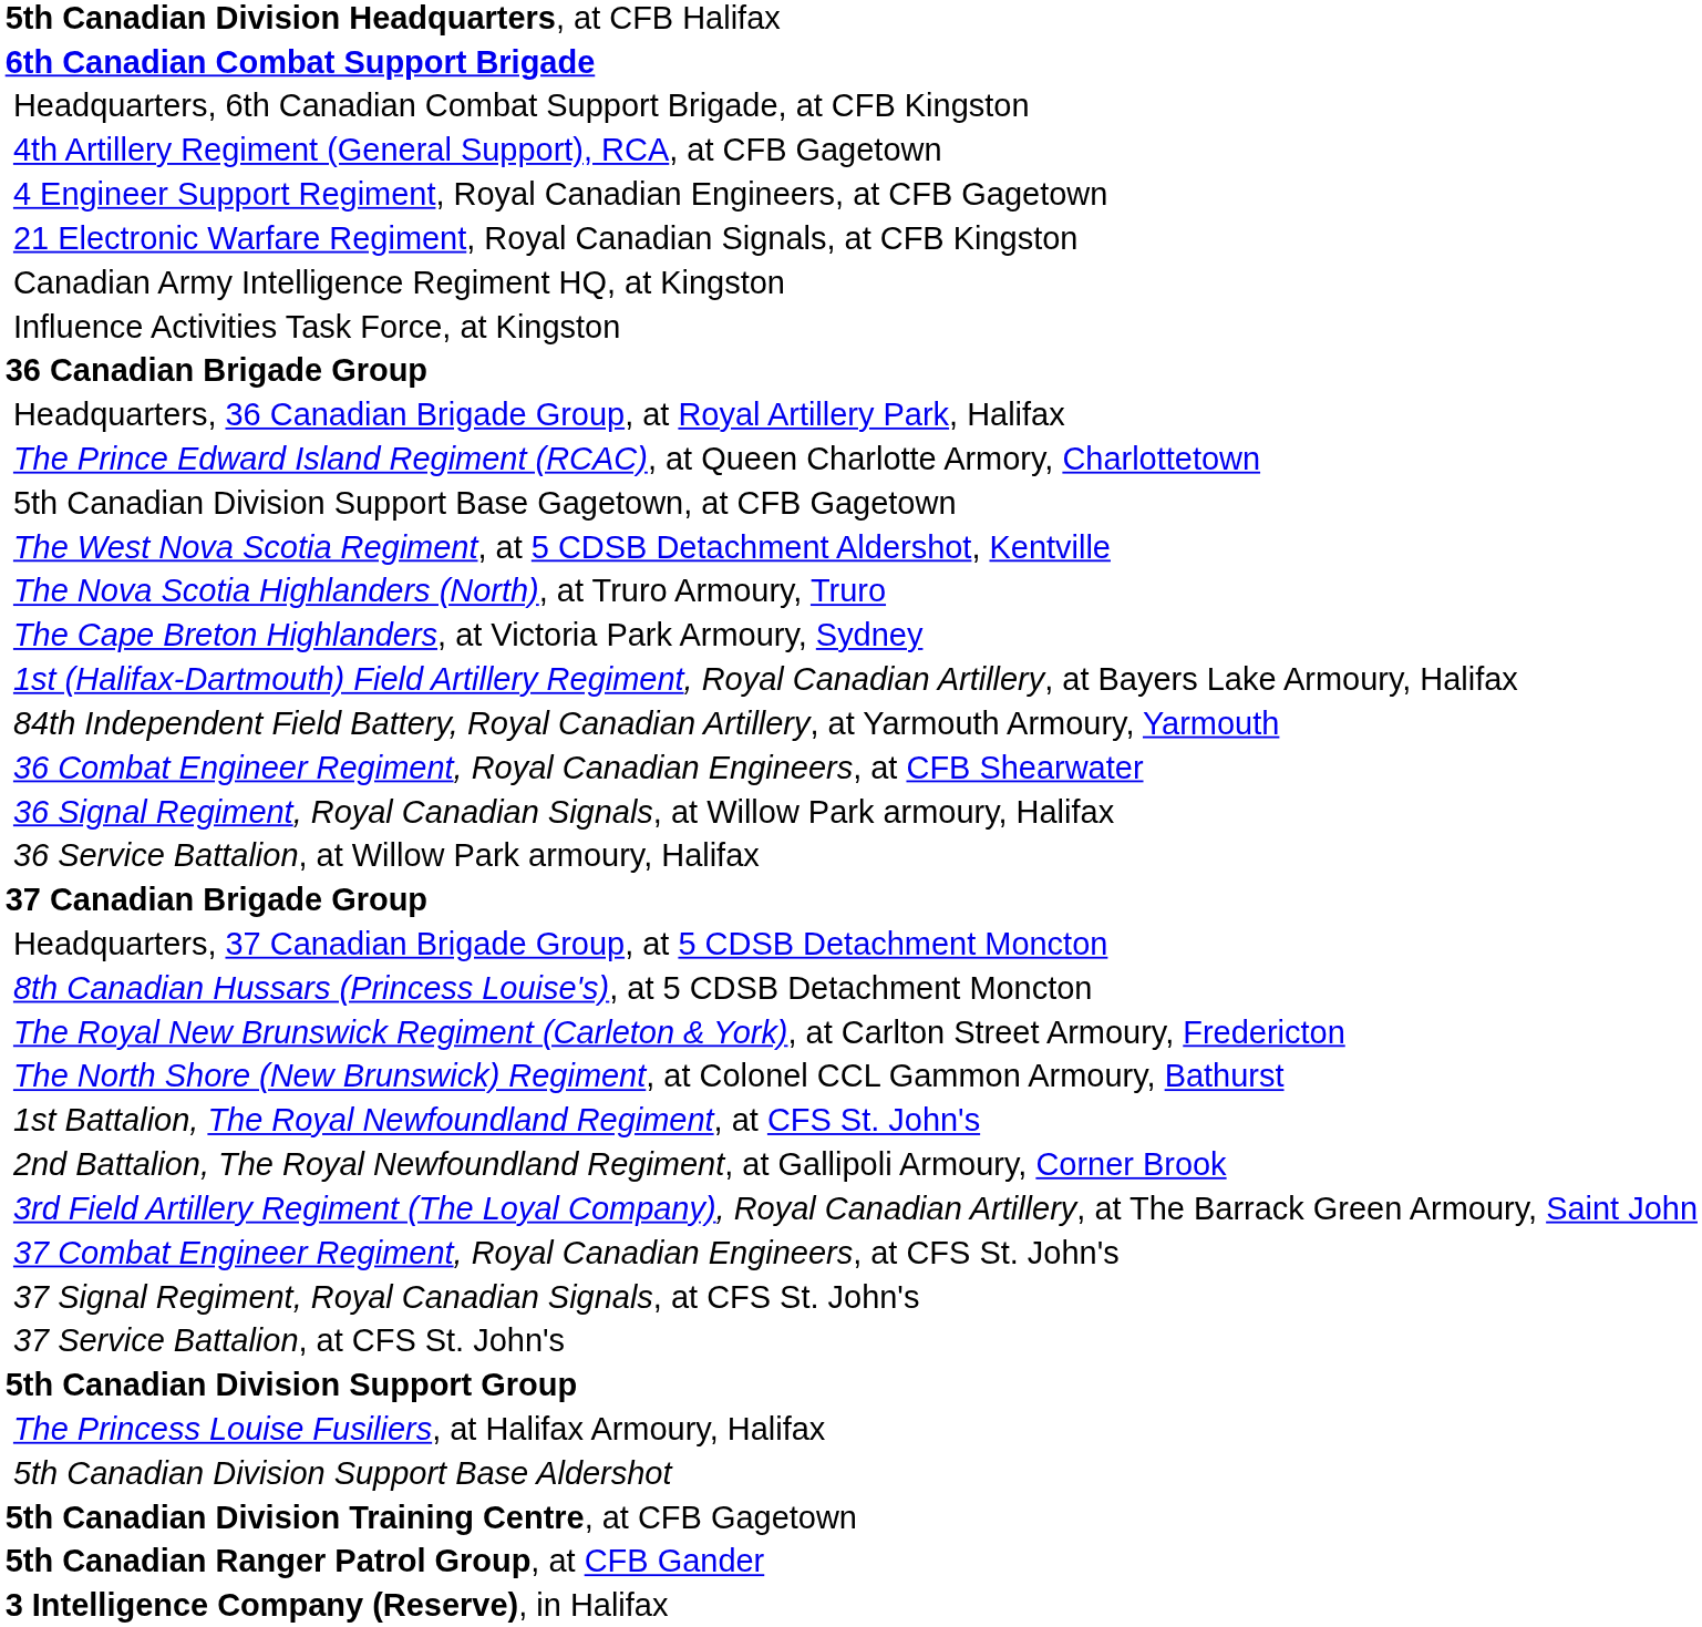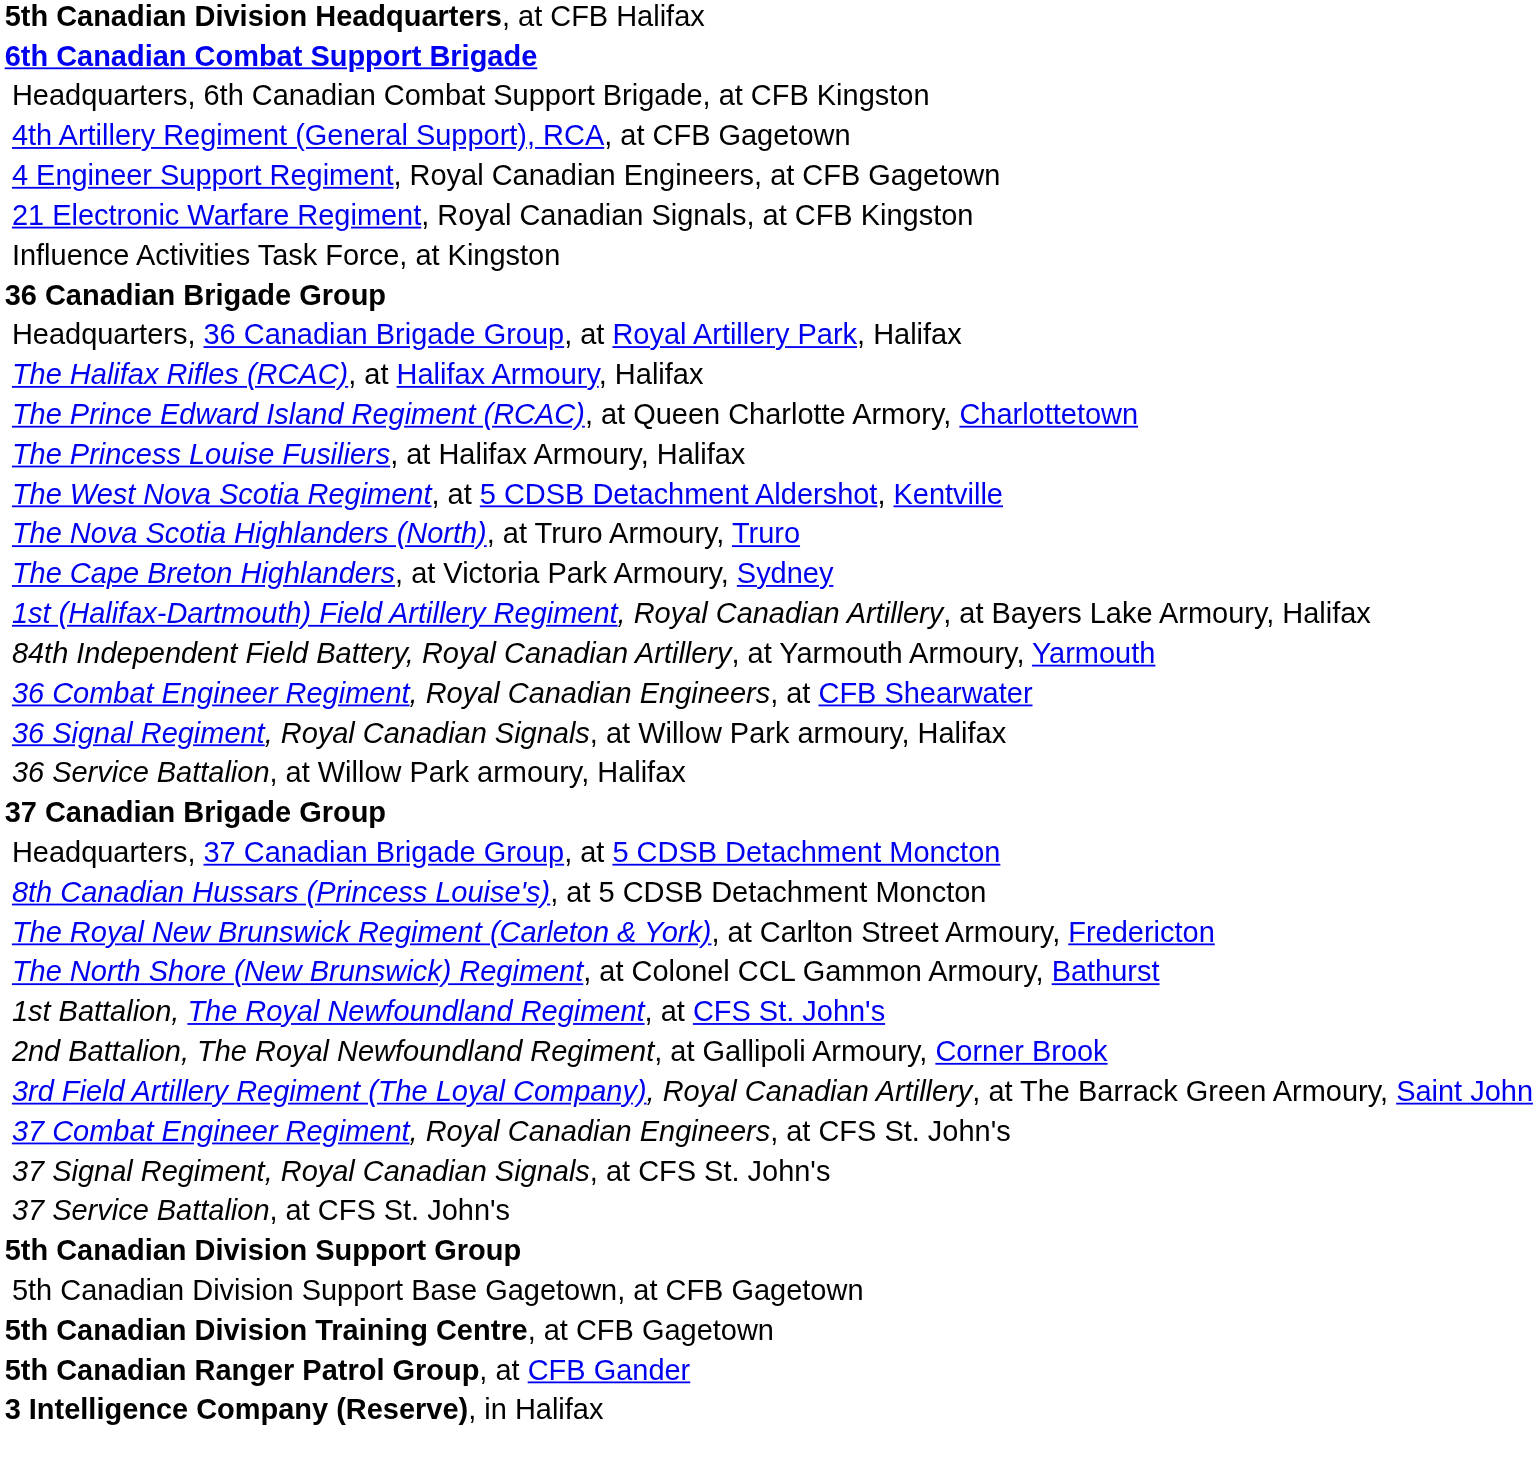- row: Canadian Army Intelligence Regiment HQ, at Kingston
+ row: The Halifax Rifles (RCAC), at Halifax Armoury, Halifax
rows swapped: The Princess Louise Fusiliers, at Halifax Armoury, Halifax <-> 5th Canadian Division Support Base Gagetown, at CFB Gagetown
- row: 5th Canadian Division Support Base Aldershot
